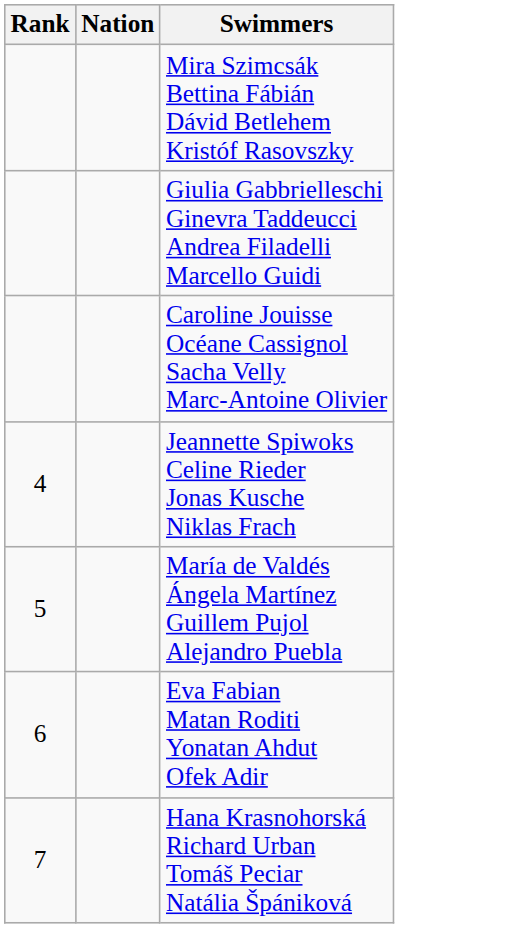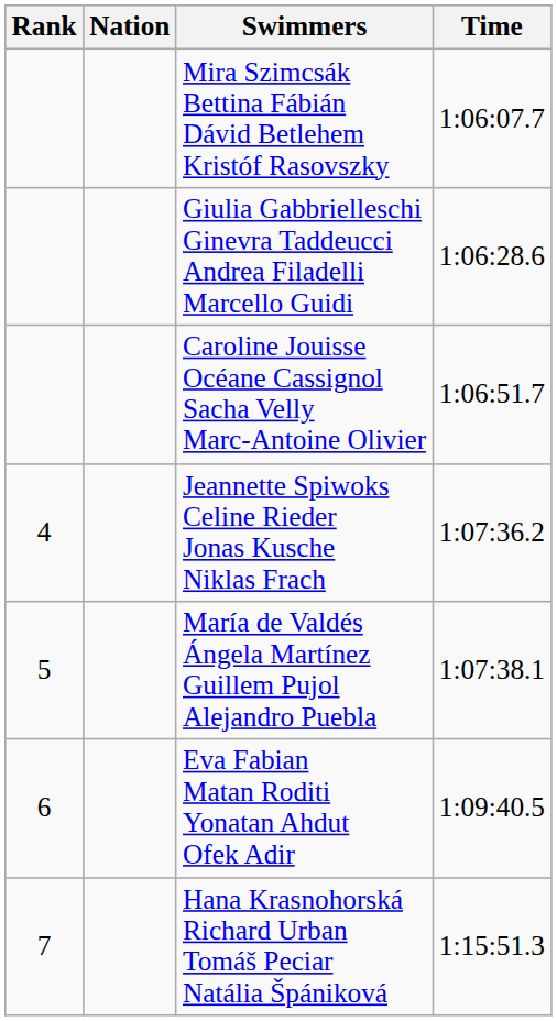+ column: Time | 1:06:07.7 | 1:06:28.6 | 1:06:51.7 | 1:07:36.2 | 1:07:38.1 | 1:09:40.5 | 1:15:51.3
